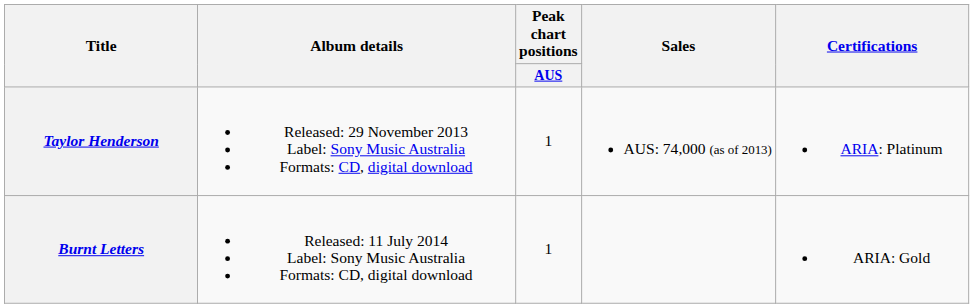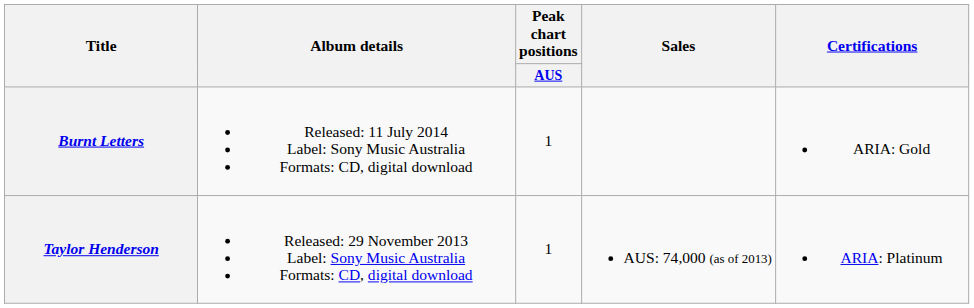rows swapped: Taylor Henderson <-> Burnt Letters
